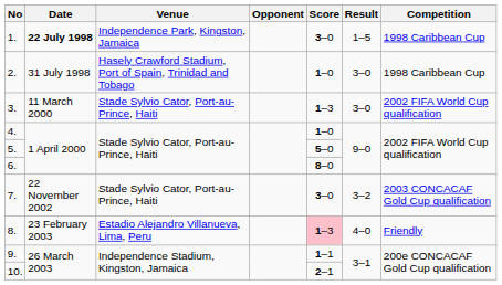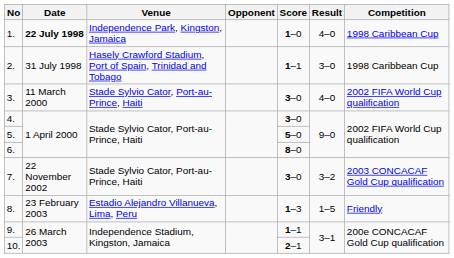1. | Score: 3–0 -> 1–0
1. | Result: 1–5 -> 4–0
2. | Score: 1–0 -> 1–1
3. | Score: 1–3 -> 3–0
3. | Result: 3–0 -> 4–0
4. | Score: 1–0 -> 3–0
8. | Score: pink background -> no background
8. | Result: 4–0 -> 1–5
